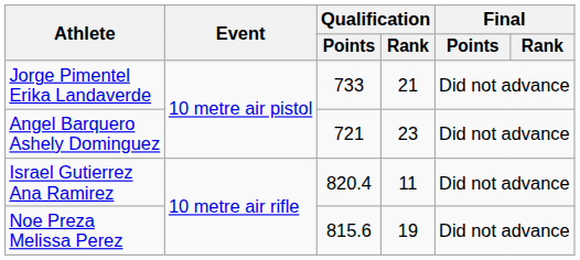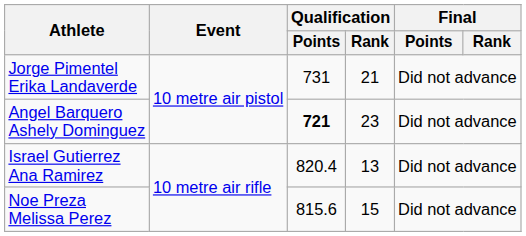Jorge Pimentel Erika Landaverde | Qualification / Points: 733 -> 731
Angel Barquero Ashely Dominguez | Qualification / Points: normal -> bold
Israel Gutierrez Ana Ramirez | Qualification / Rank: 11 -> 13
Noe Preza Melissa Perez | Qualification / Rank: 19 -> 15
